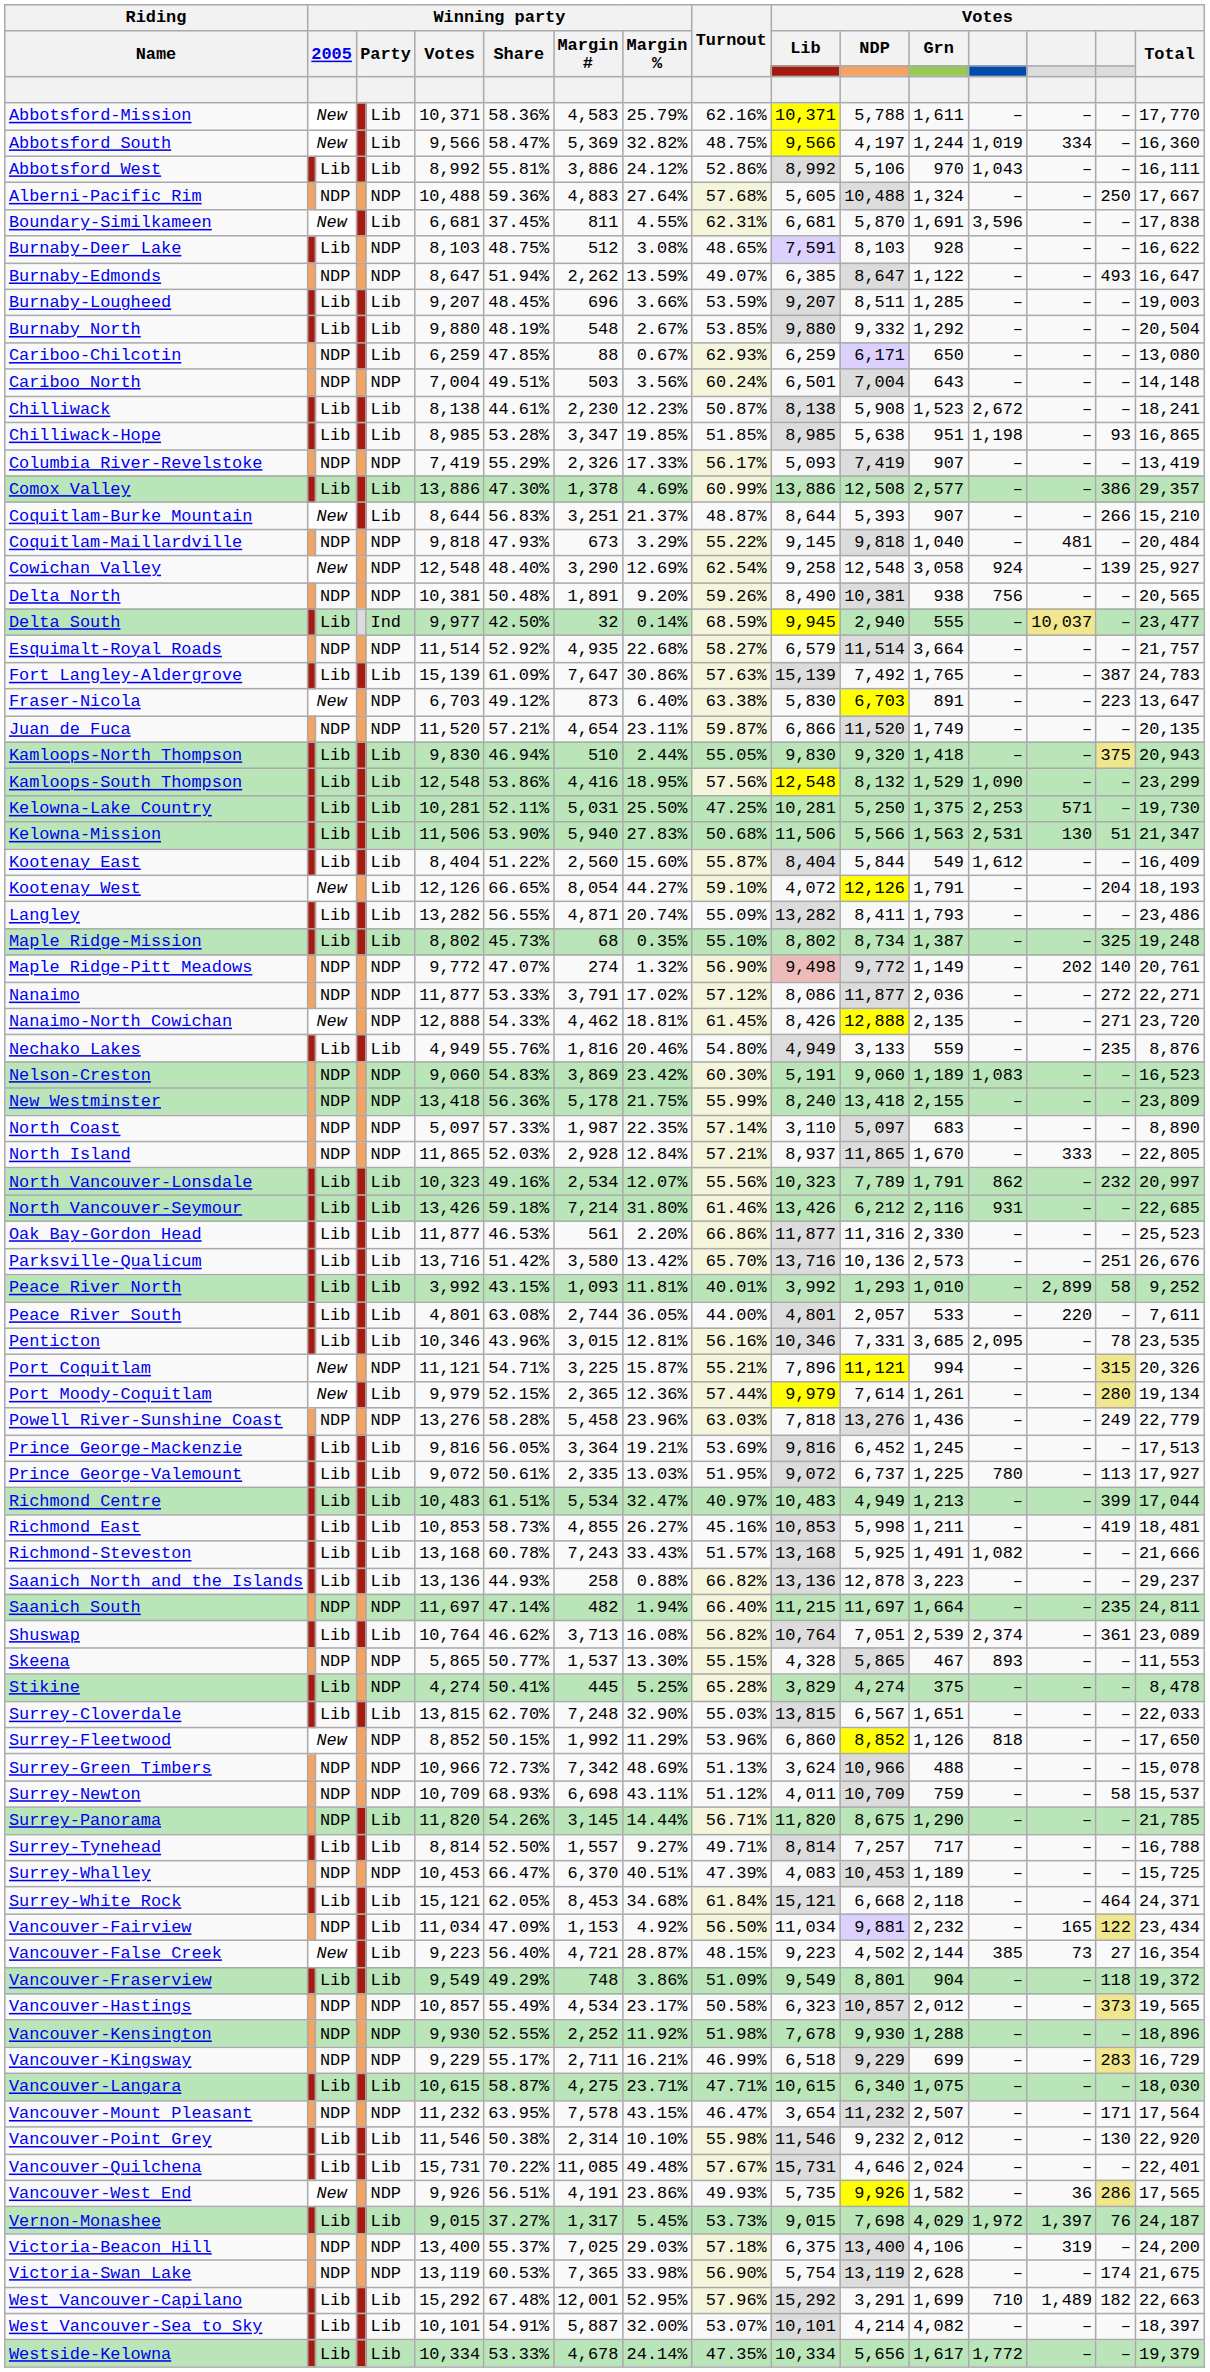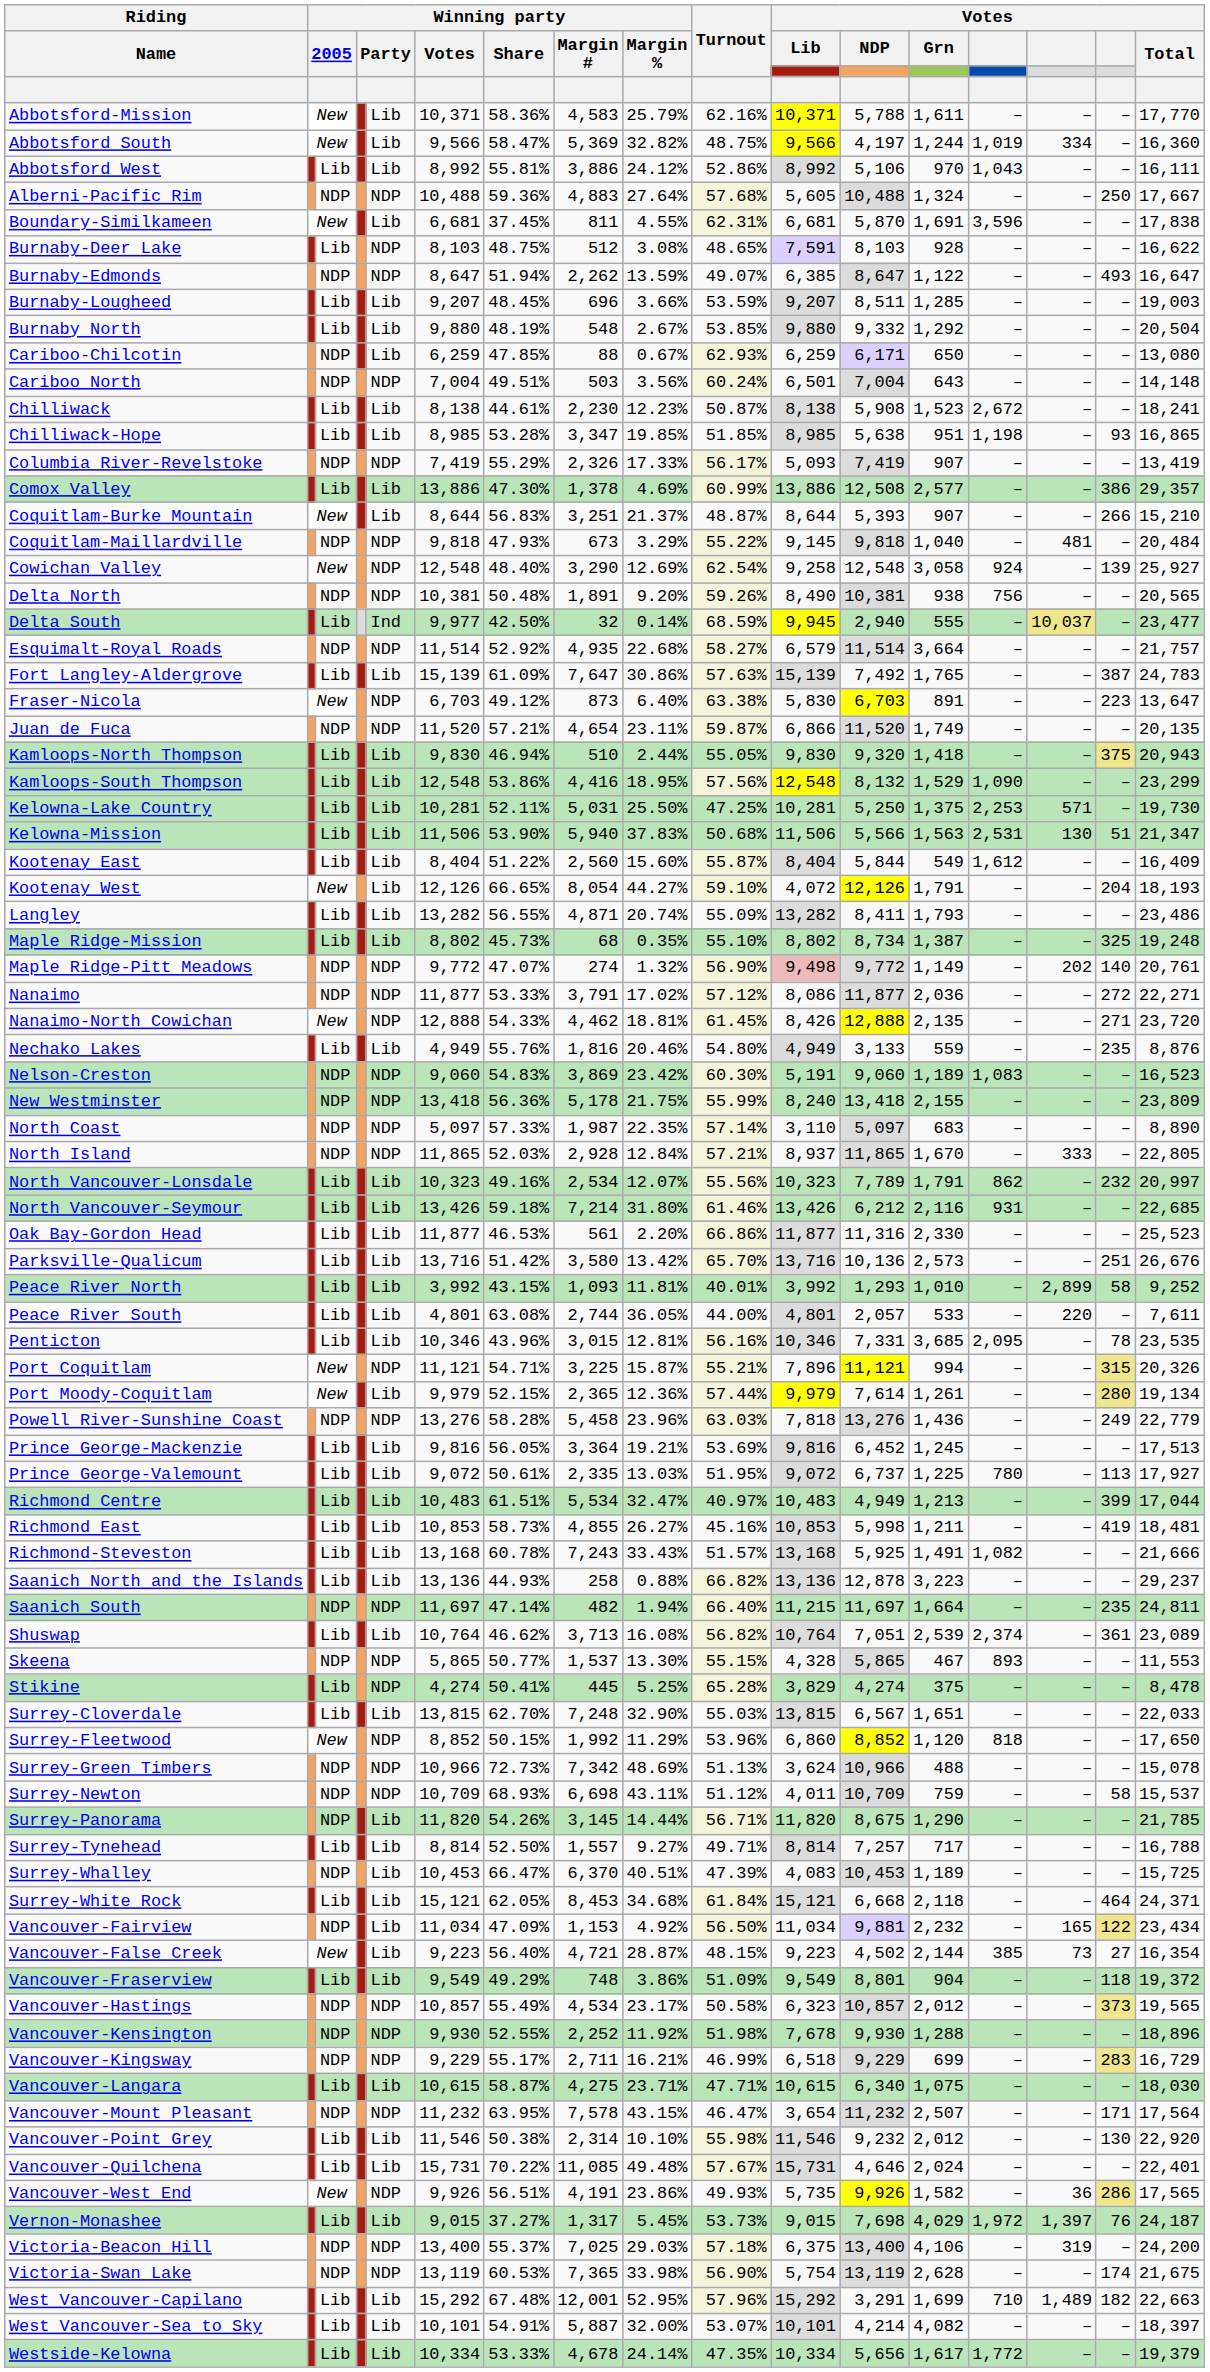Kelowna-Mission | Winning party / Margin %: 27.83% -> 37.83%
Surrey-Fleetwood | Votes / Grn: 1,126 -> 1,120
Surrey-Whalley | column 5: NDP -> Lib
